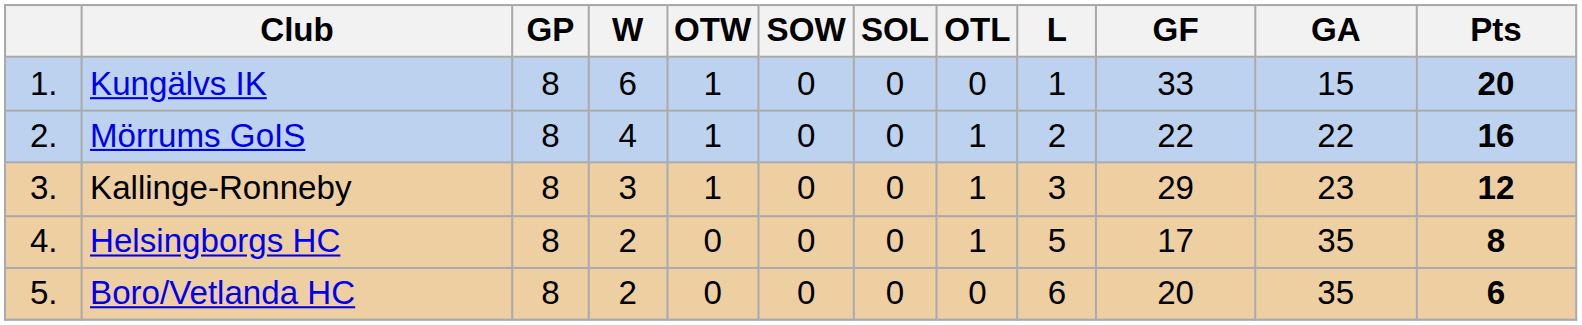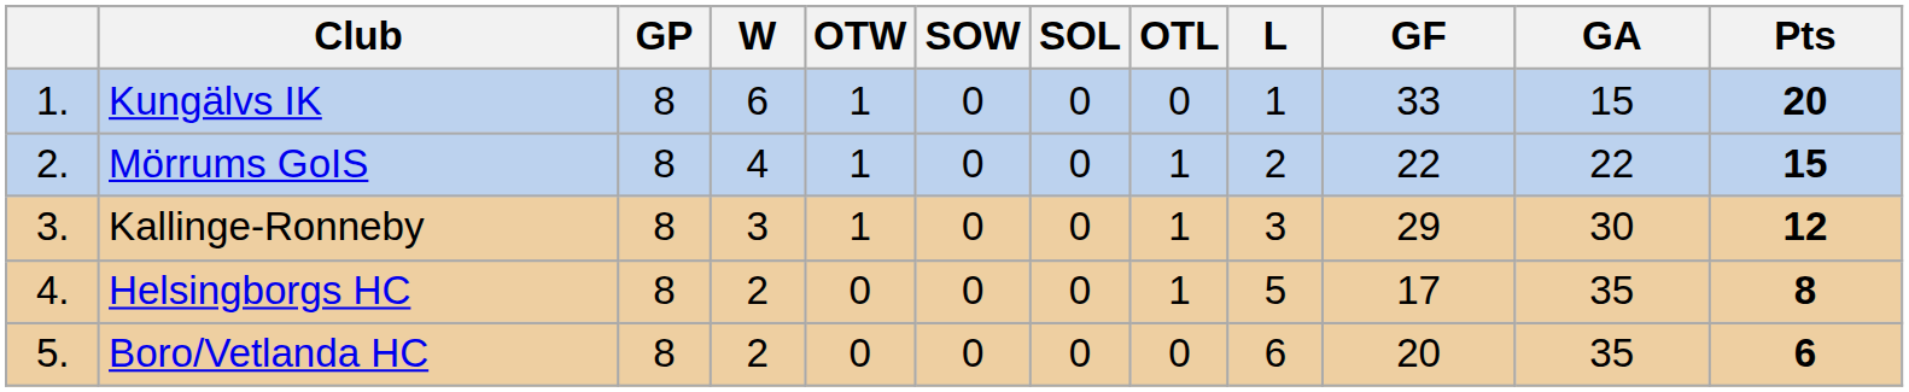Mörrums GoIS | Pts: 16 -> 15
Kallinge-Ronneby | GA: 23 -> 30
